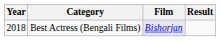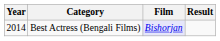Best Actress (Bengali Films) | Year: 2018 -> 2014
